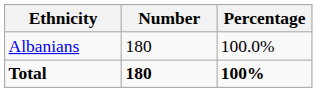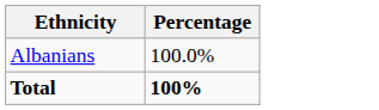- column: Number | 180 | 180
